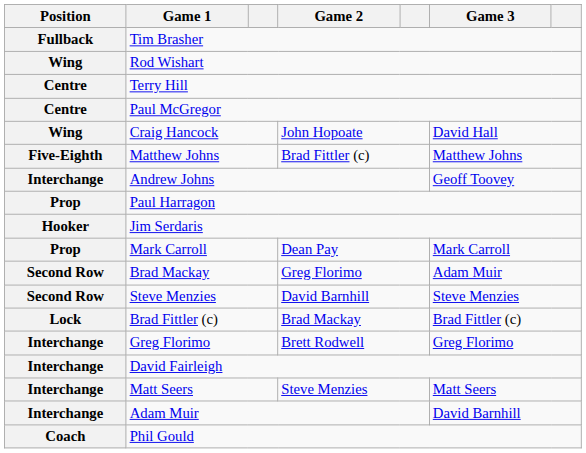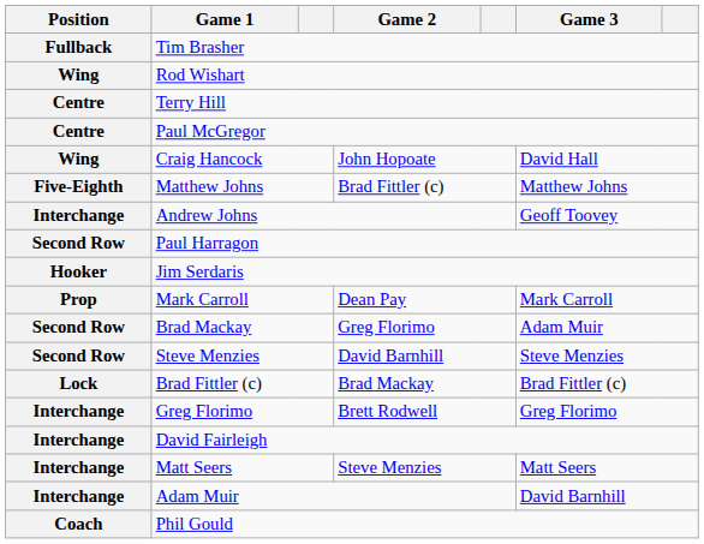Paul Harragon | Position: Prop -> Second Row
